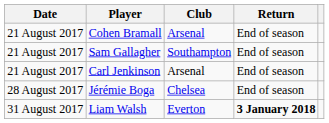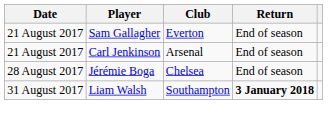- row: 21 August 2017 | Cohen Bramall | Arsenal | End of season
Sam Gallagher | Club: Southampton -> Everton
Liam Walsh | Club: Everton -> Southampton
